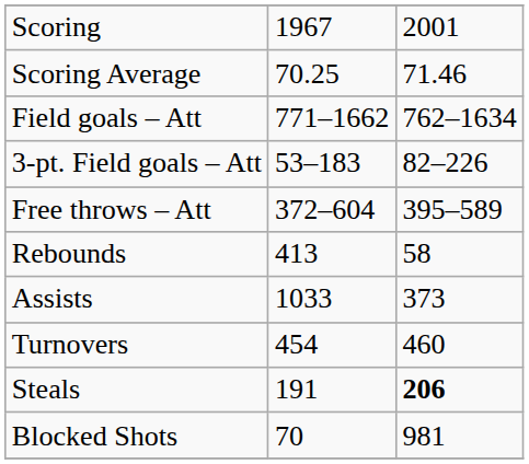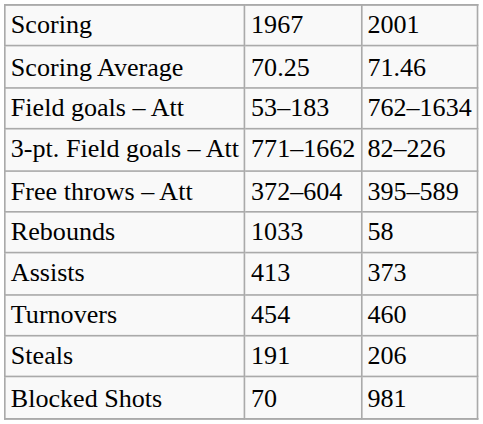Field goals – Att | column 2: 771–1662 -> 53–183
3-pt. Field goals – Att | column 2: 53–183 -> 771–1662
Rebounds | column 2: 413 -> 1033
Assists | column 2: 1033 -> 413
Steals | column 3: bold -> normal
